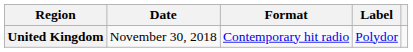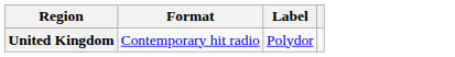- column: Date | November 30, 2018
